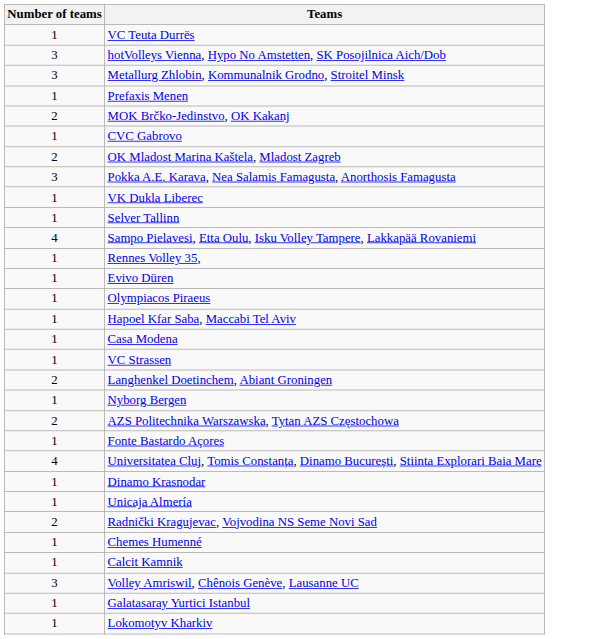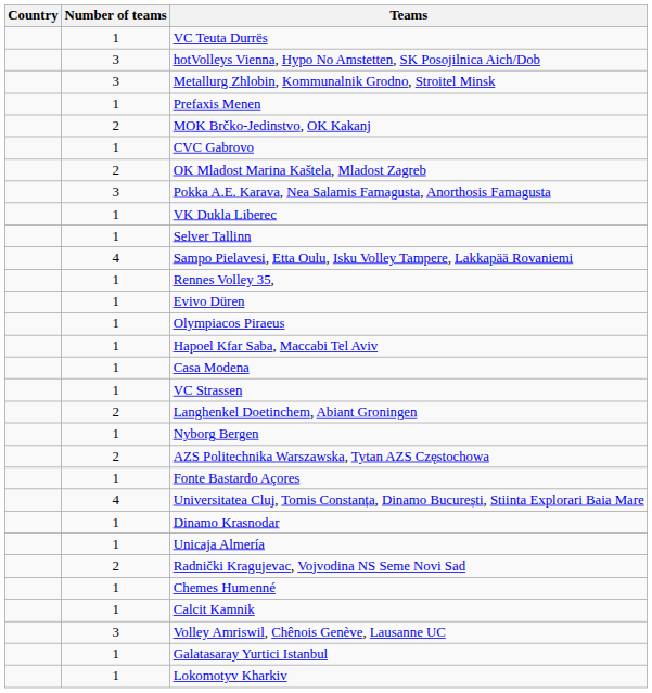+ column: Country
